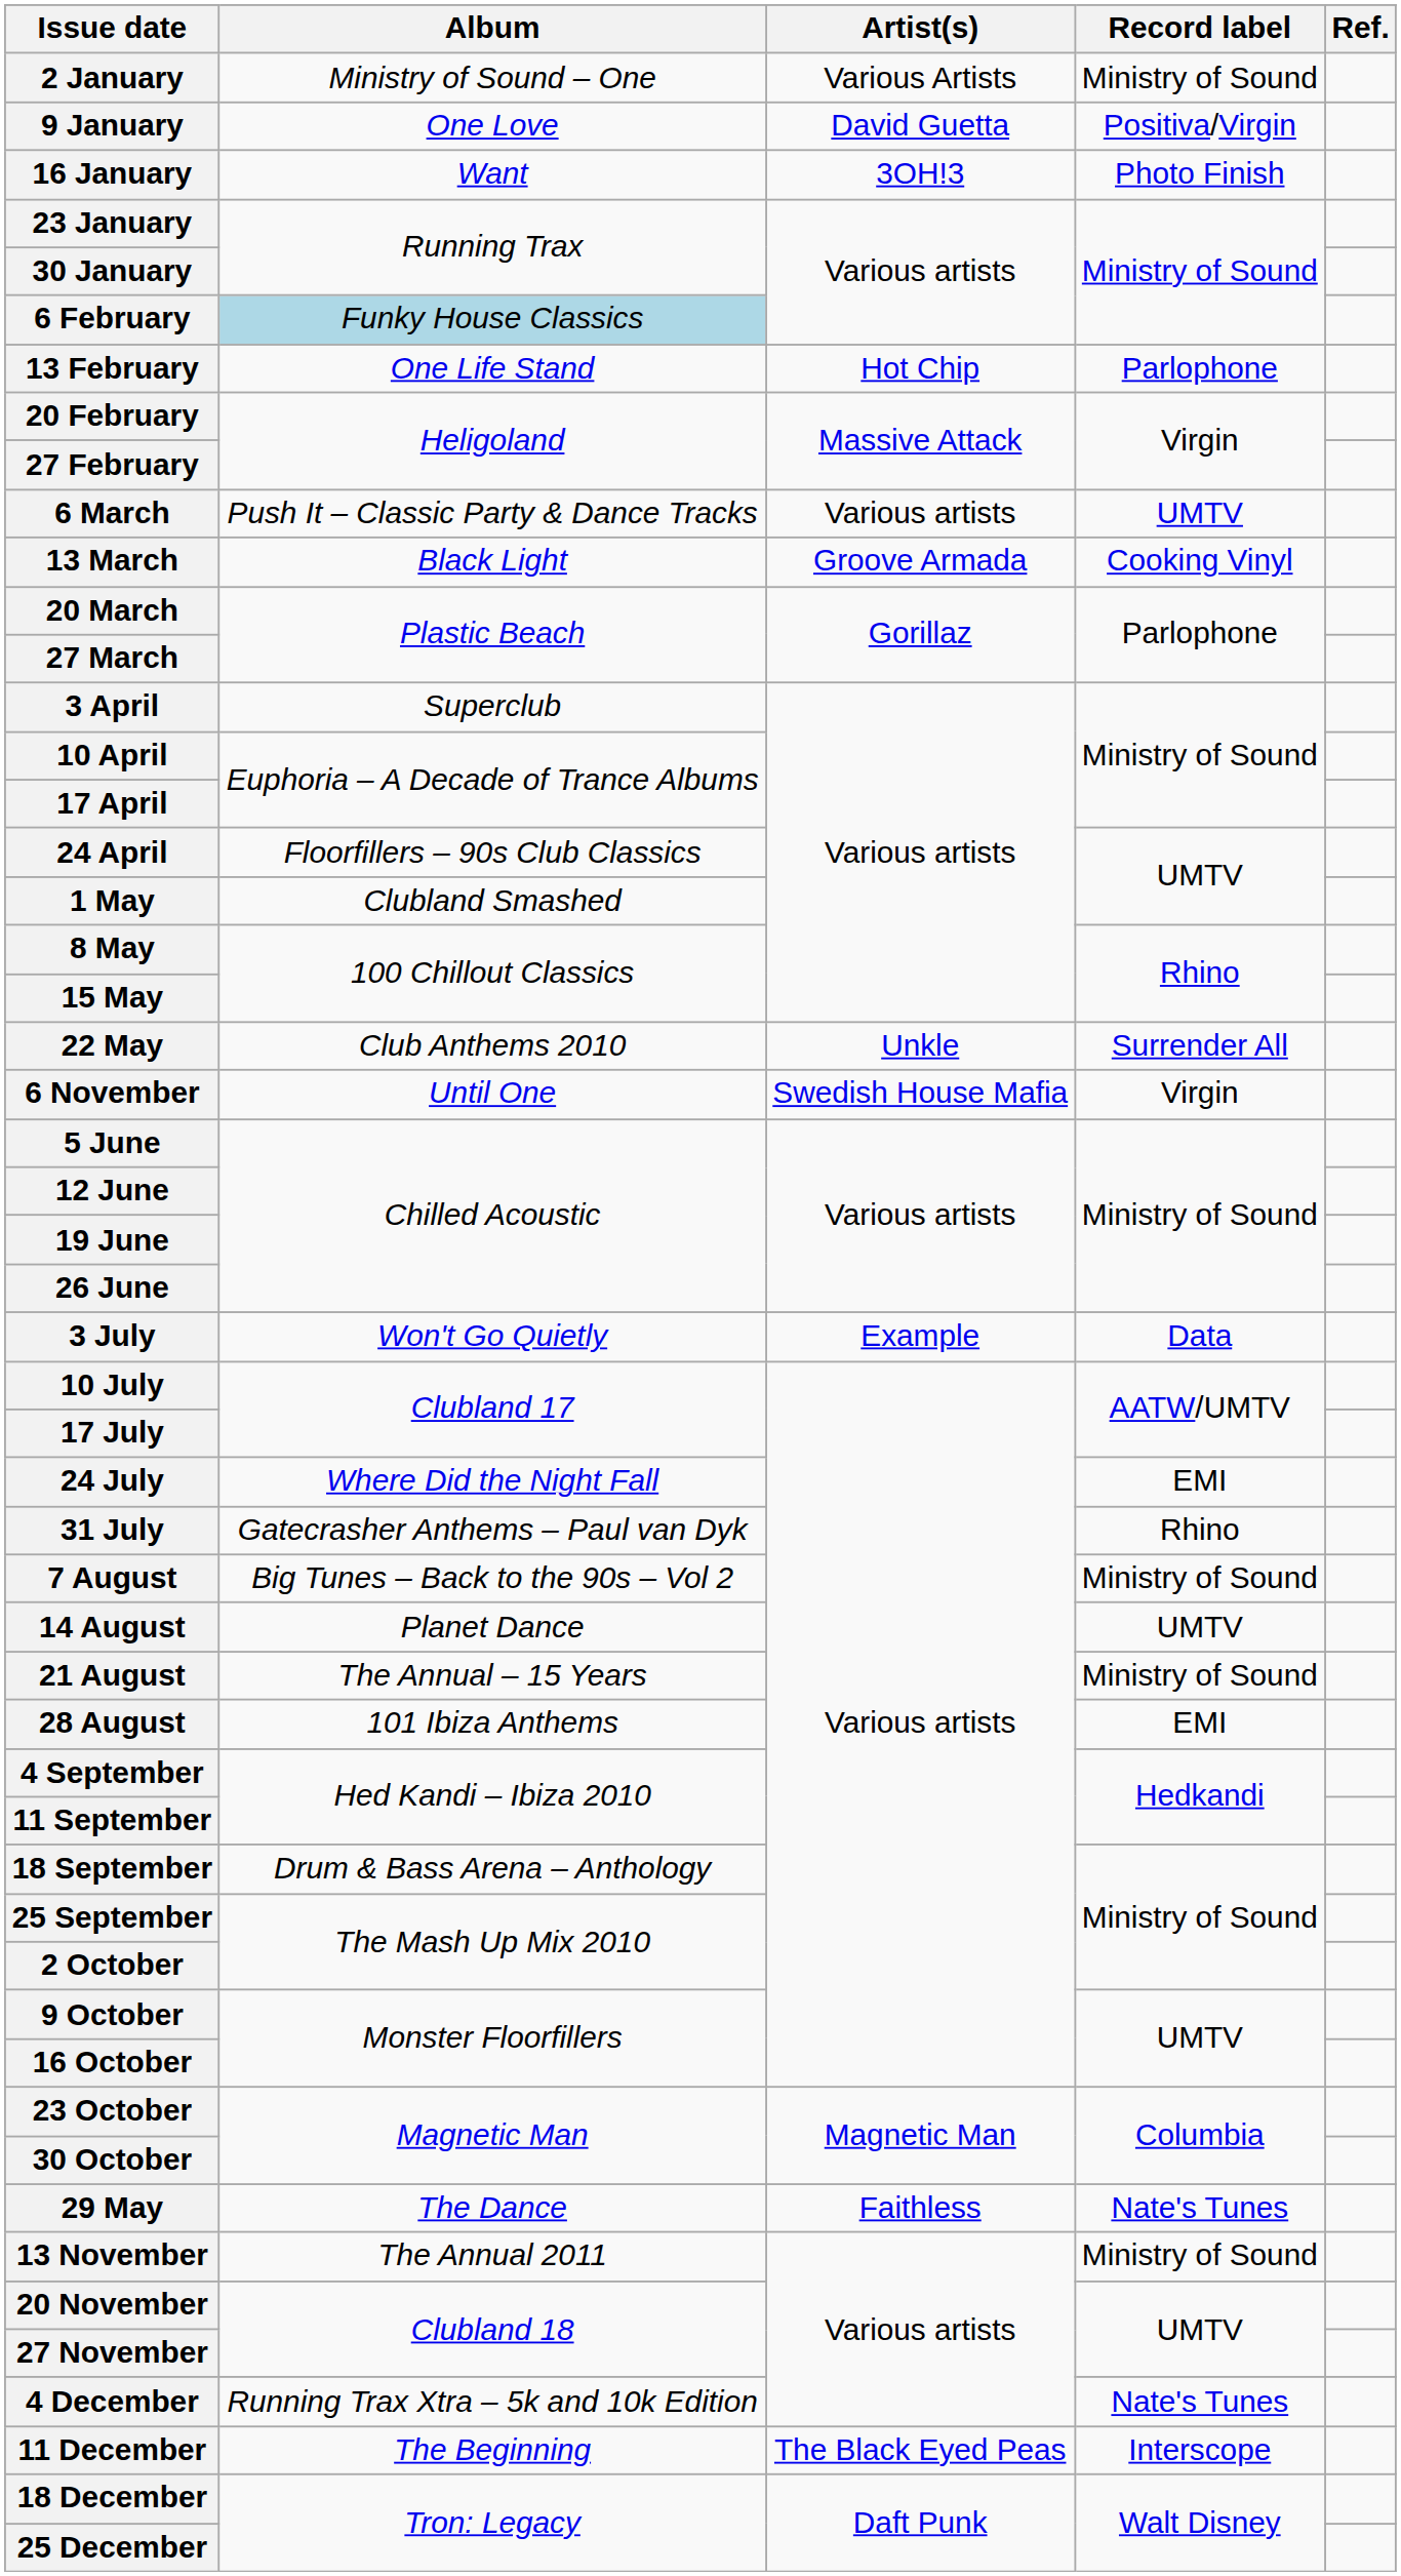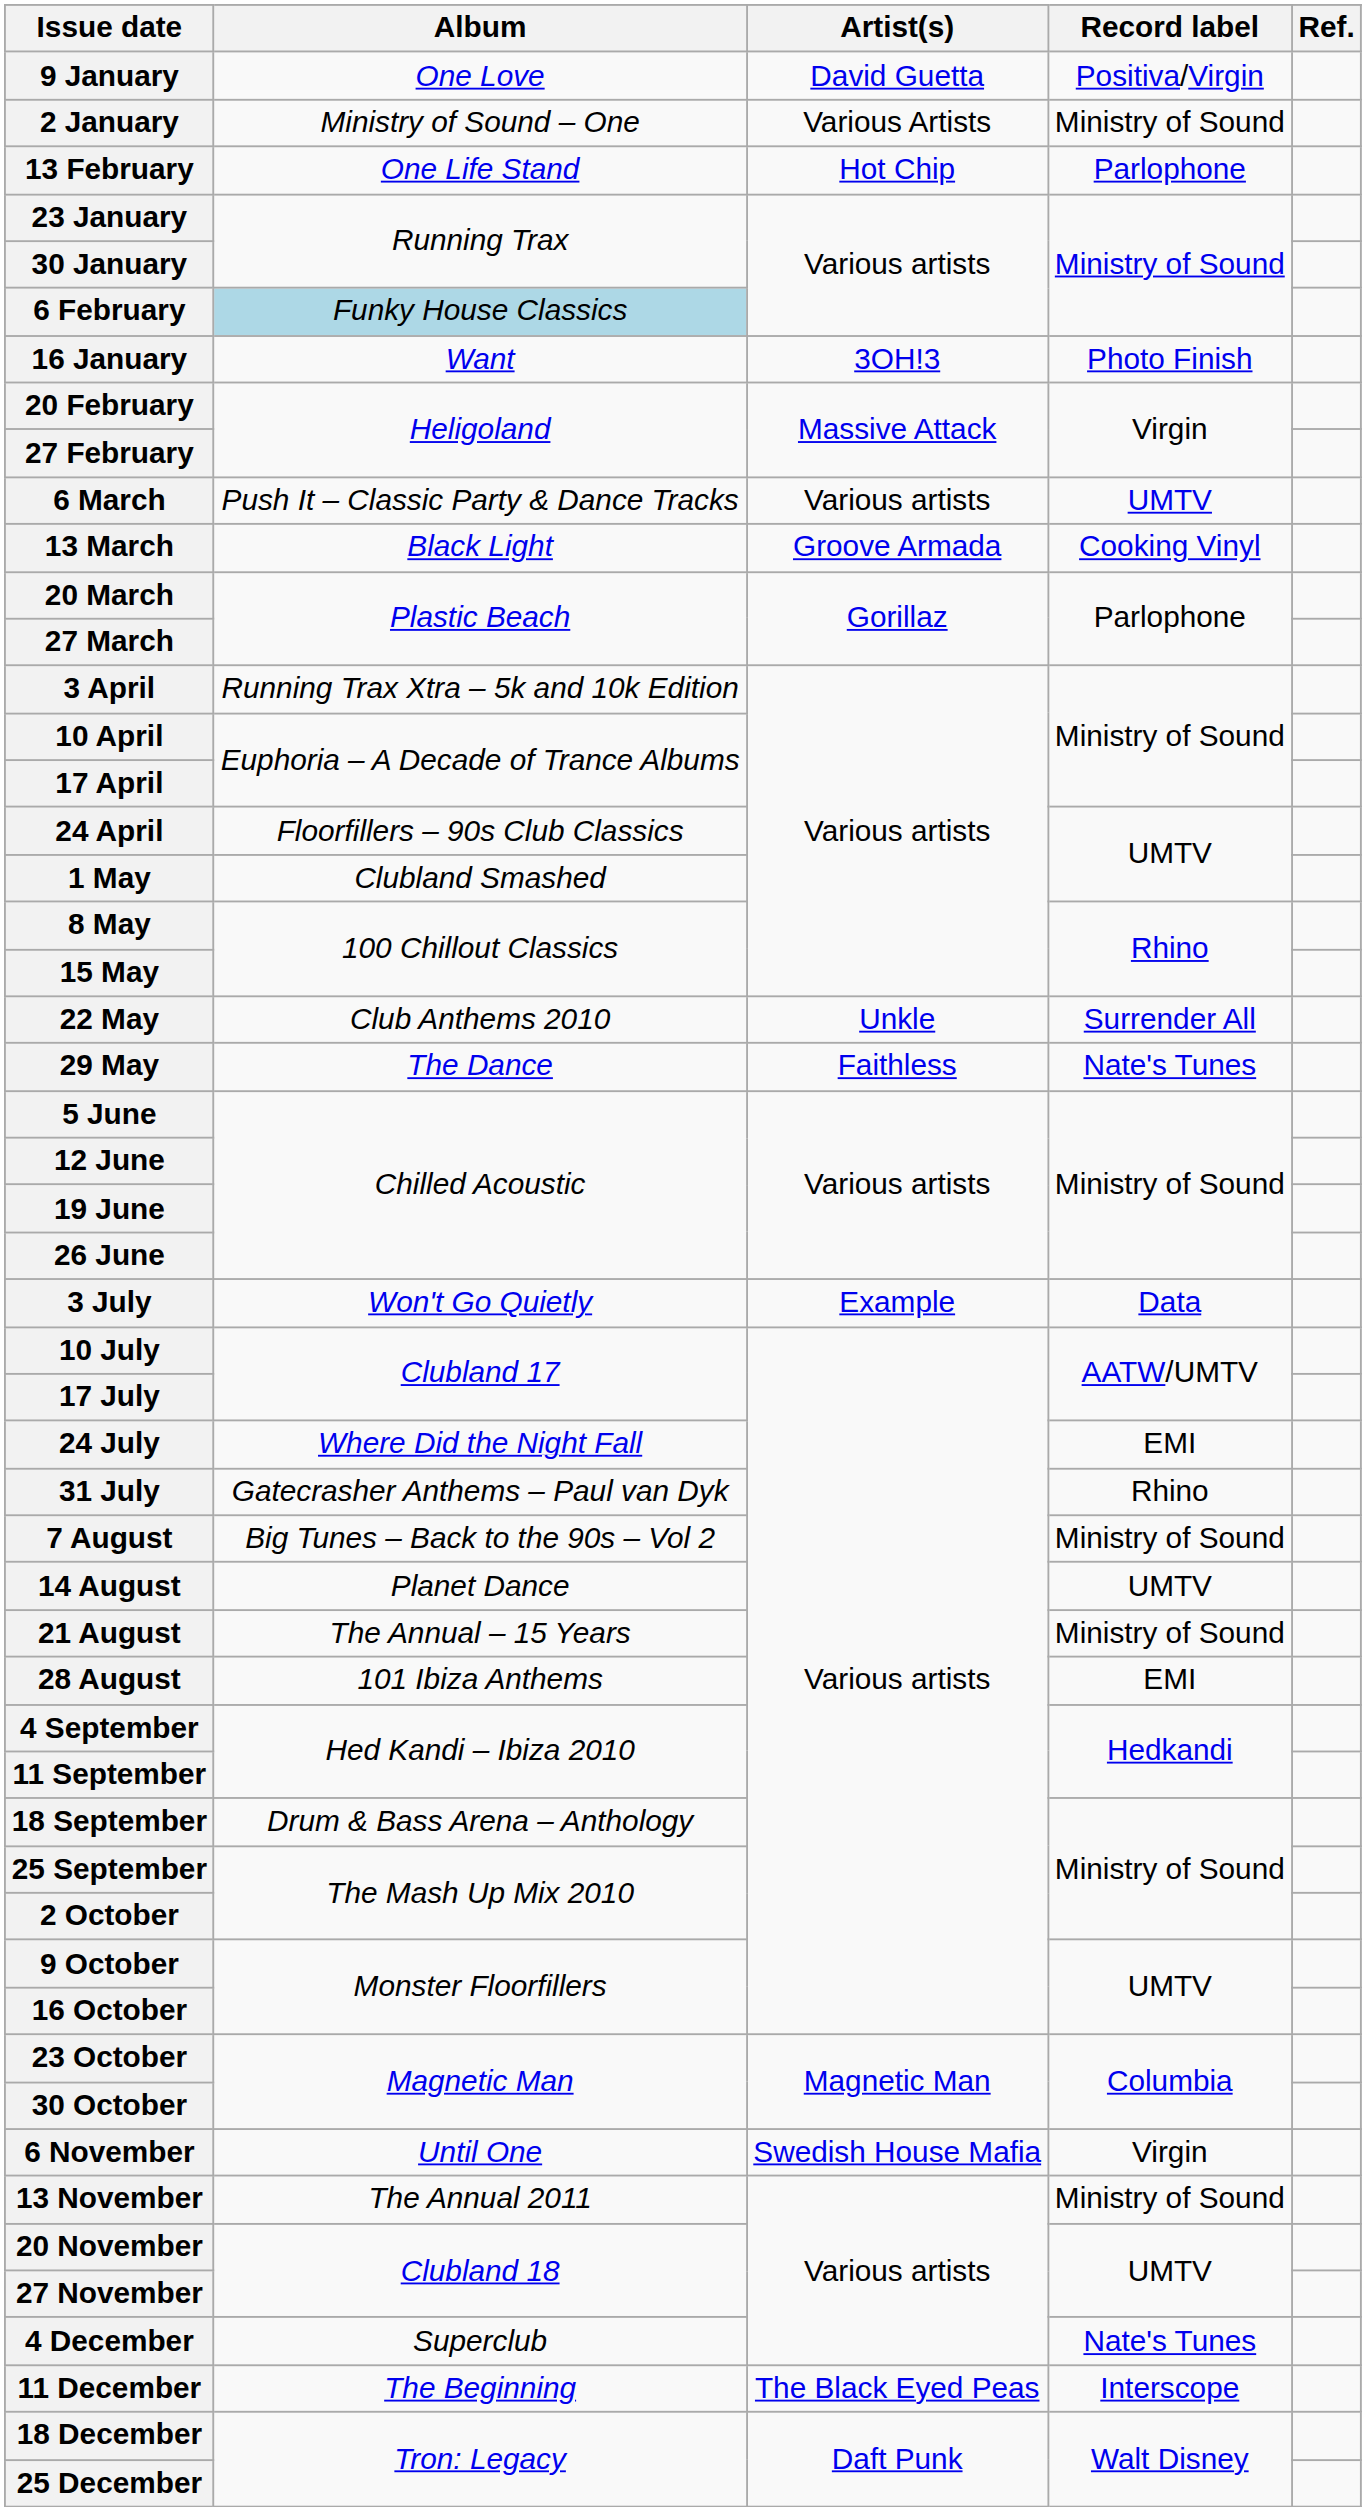rows swapped: 2 January <-> 9 January
rows swapped: 16 January <-> 13 February
3 April | Album: Superclub -> Running Trax Xtra – 5k and 10k Edition
rows swapped: 29 May <-> 6 November
4 December | Album: Running Trax Xtra – 5k and 10k Edition -> Superclub
